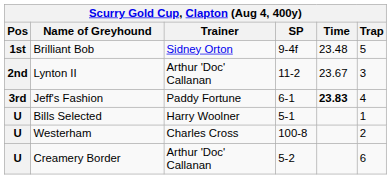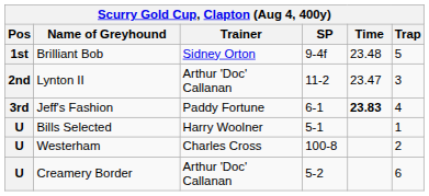Lynton II | Time: 23.67 -> 23.47
